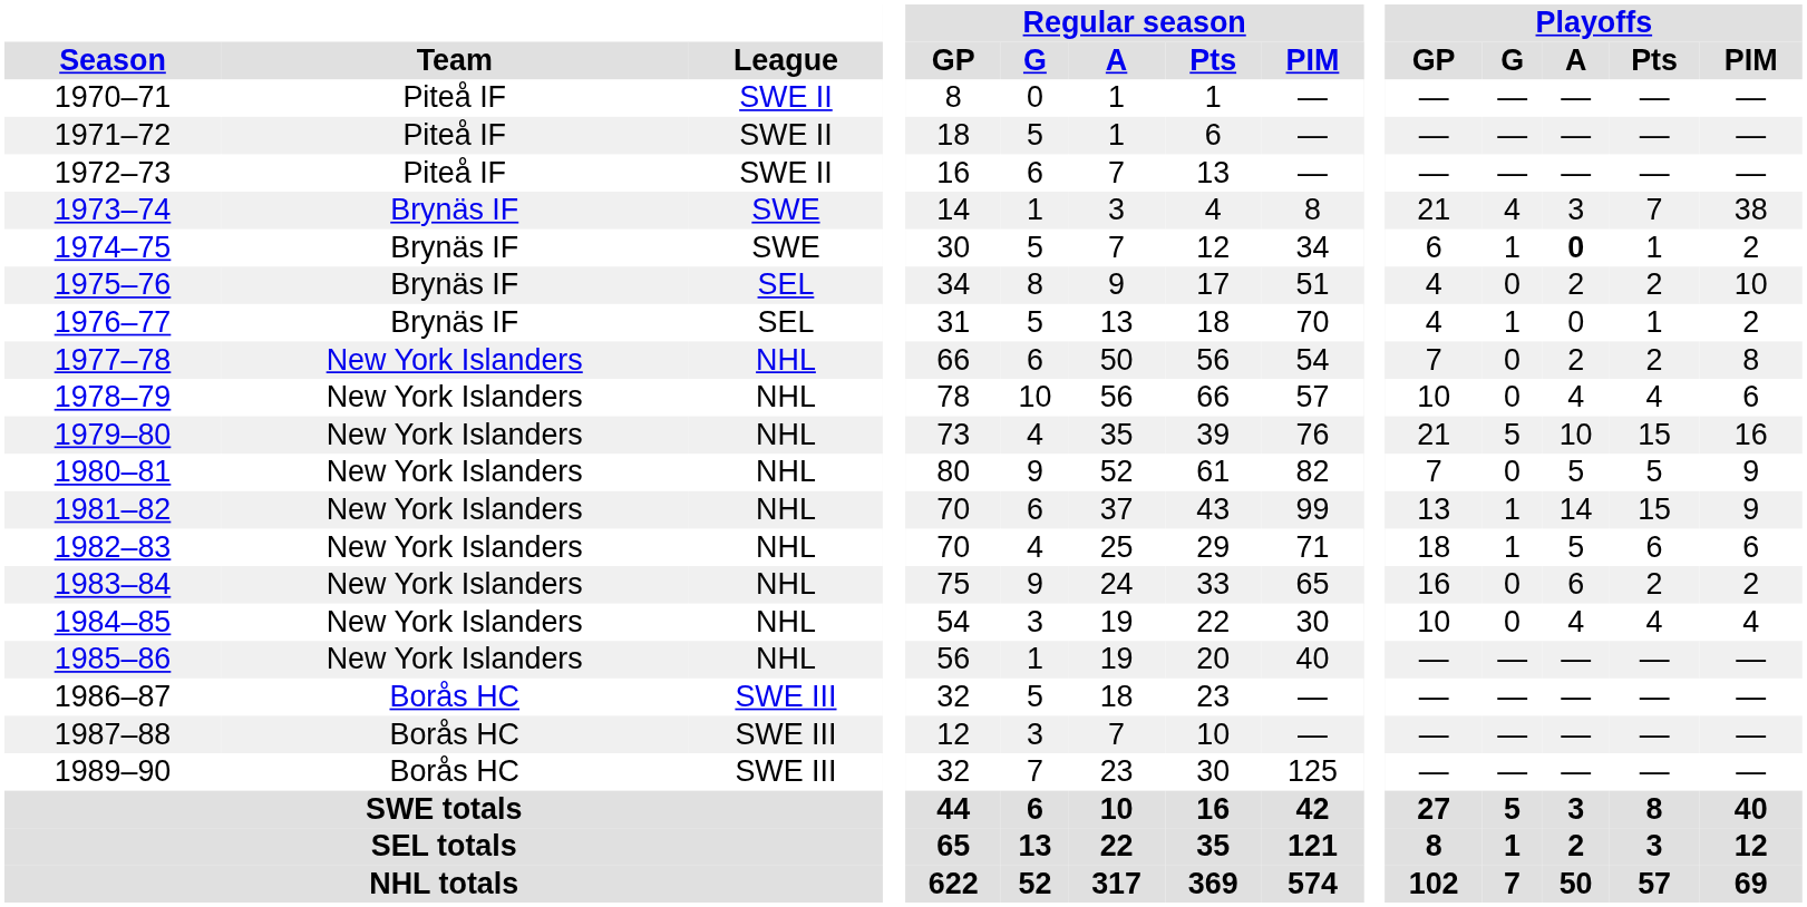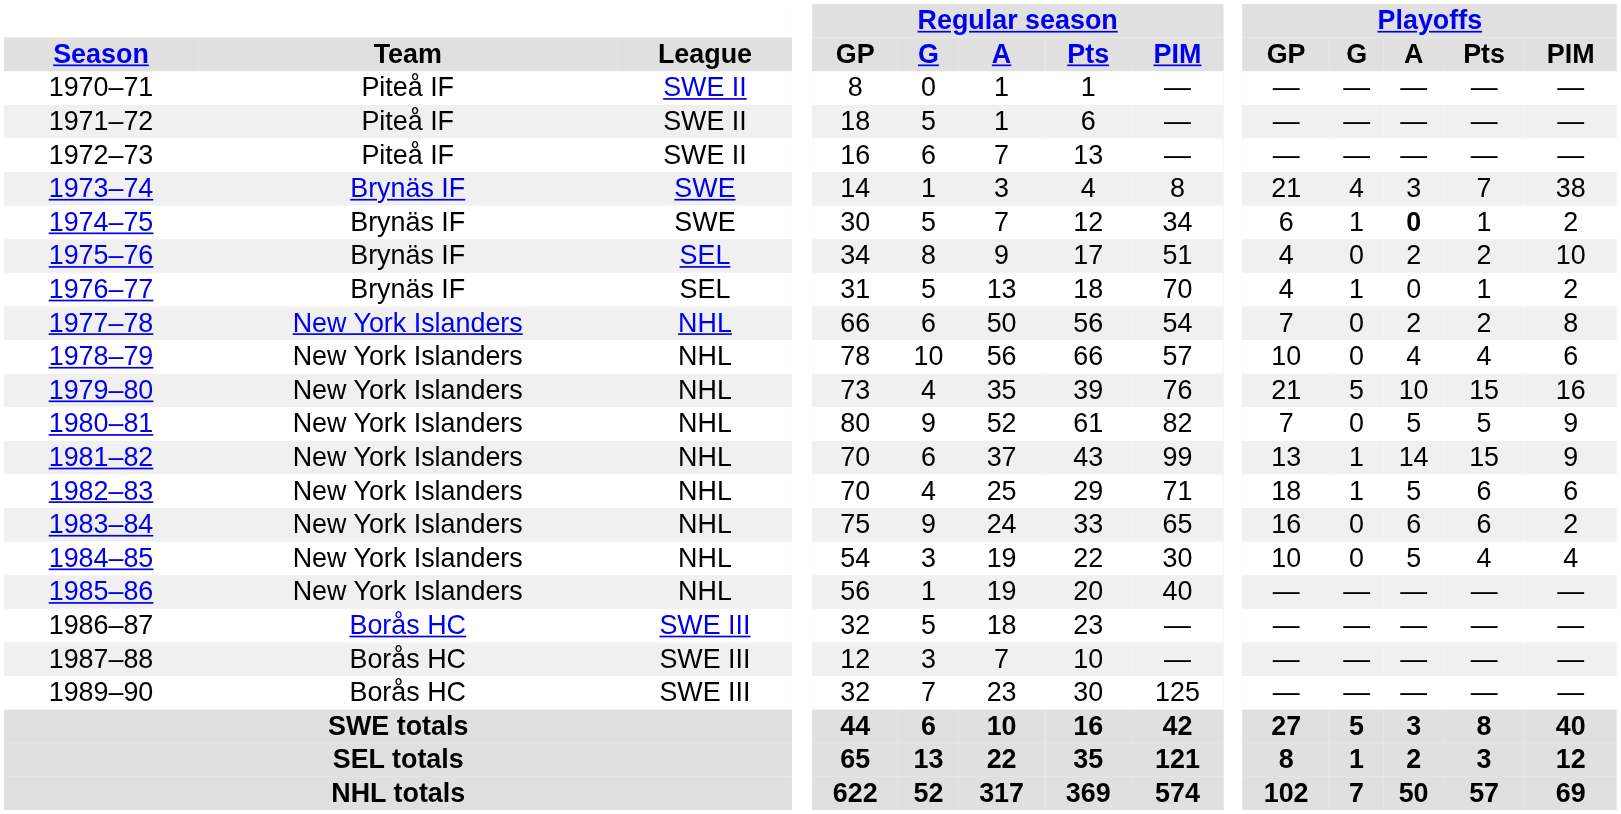1983–84 | Playoffs / Pts: 2 -> 6
1984–85 | Playoffs / A: 4 -> 5
